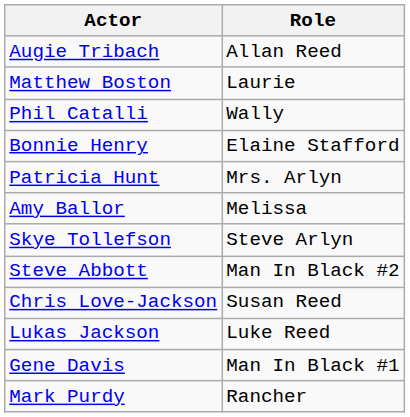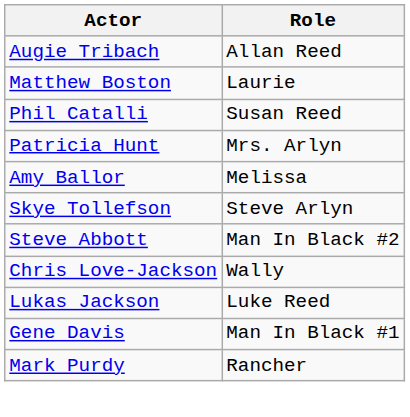Phil Catalli | Role: Wally -> Susan Reed
- row: Bonnie Henry | Elaine Stafford
Chris Love-Jackson | Role: Susan Reed -> Wally
